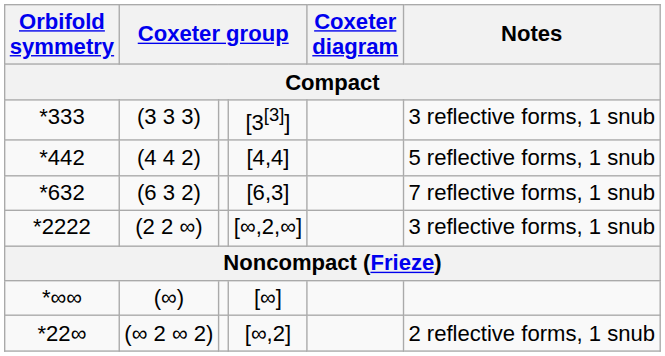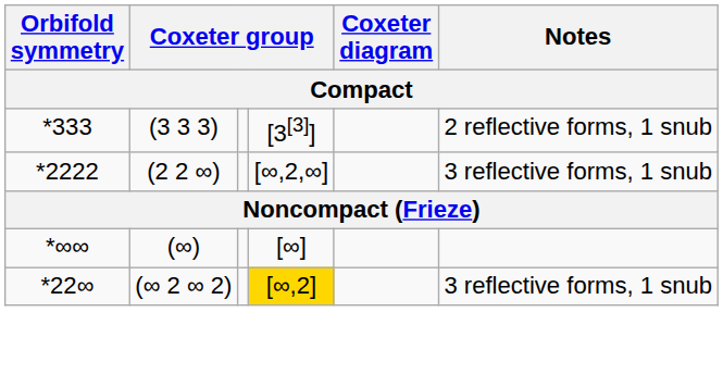*333 | Notes: 3 reflective forms, 1 snub -> 2 reflective forms, 1 snub
- row: *442 | (4 4 2) | [4,4] | 5 reflective forms, 1 snub
- row: *632 | (6 3 2) | [6,3] | 7 reflective forms, 1 snub
*22∞ | column 4: no background -> gold background
*22∞ | Notes: 2 reflective forms, 1 snub -> 3 reflective forms, 1 snub
